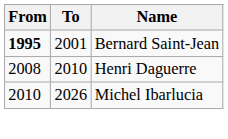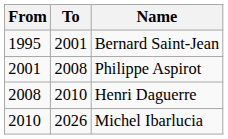Bernard Saint-Jean | From: bold -> normal
+ row: 2001 | 2008 | Philippe Aspirot
